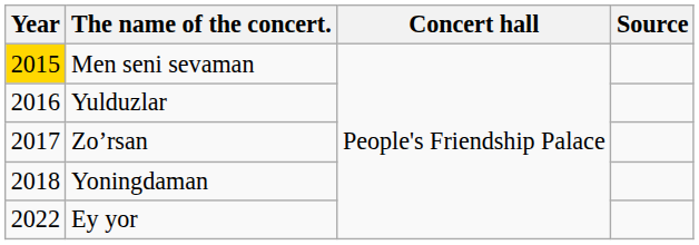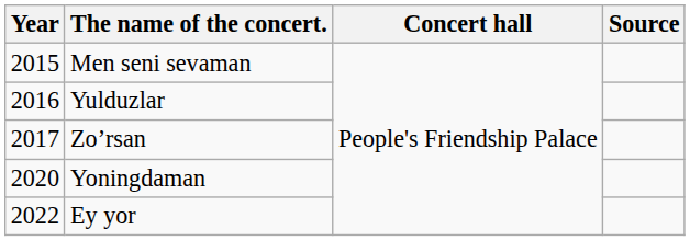Men seni sevaman | Year: gold background -> no background
Yoningdaman | Year: 2018 -> 2020
